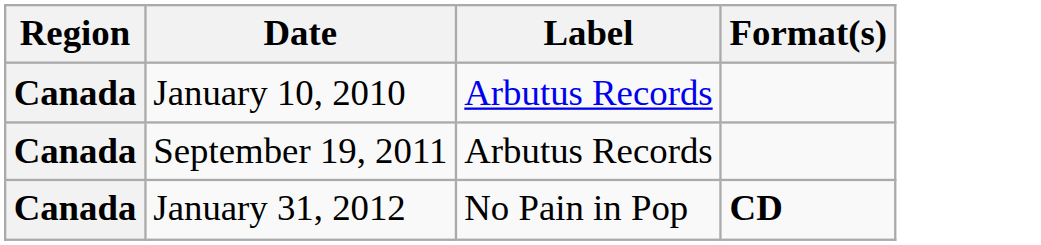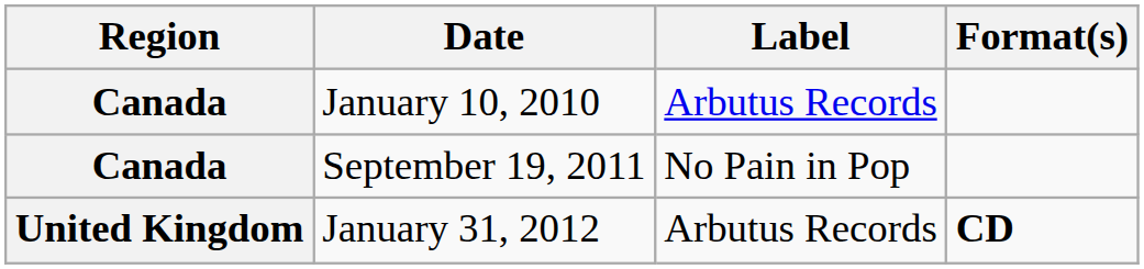September 19, 2011 | Label: Arbutus Records -> No Pain in Pop
January 31, 2012 | Region: Canada -> United Kingdom
January 31, 2012 | Label: No Pain in Pop -> Arbutus Records
